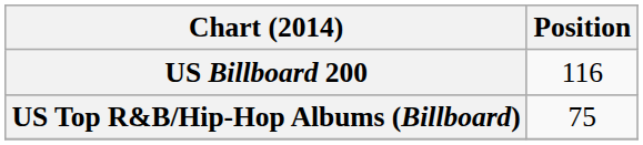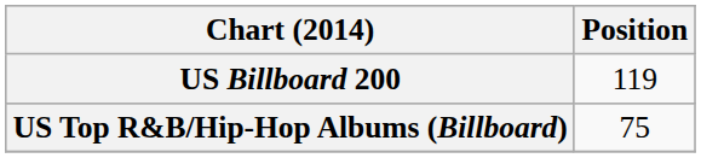US Billboard 200 | Position: 116 -> 119
